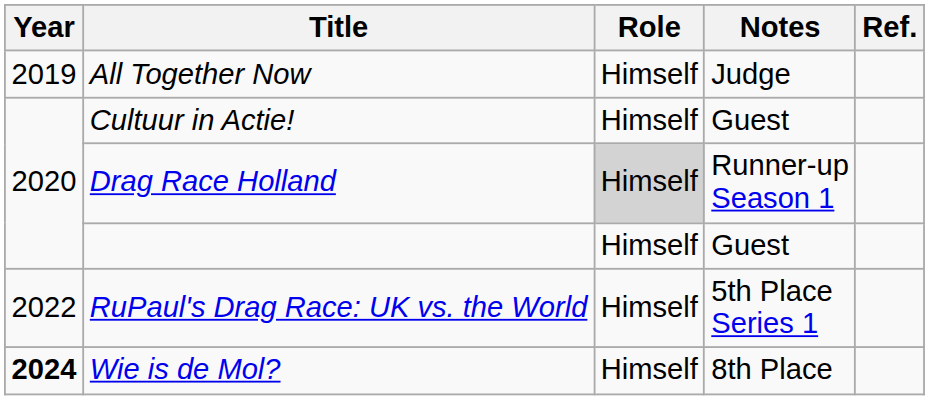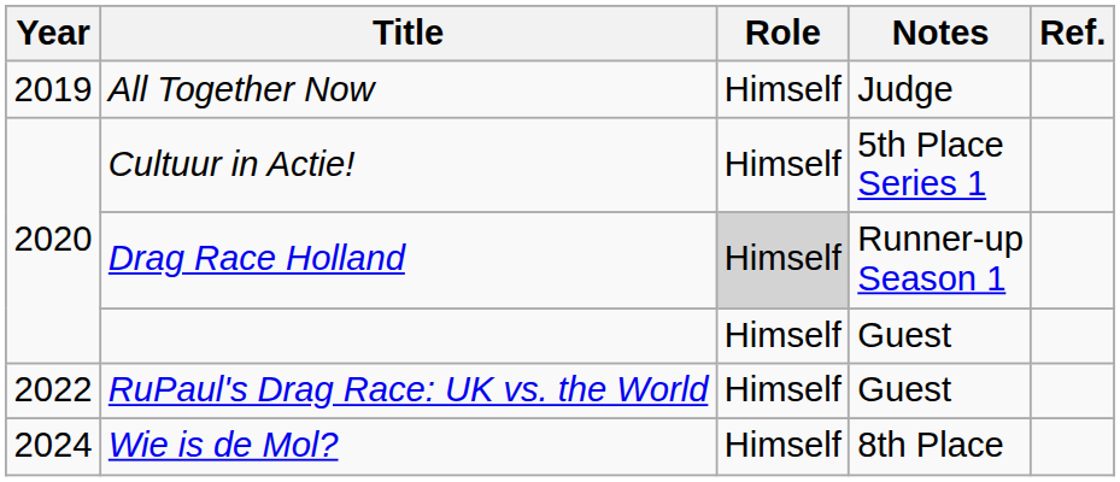Cultuur in Actie! | Notes: Guest -> 5th Place Series 1
RuPaul's Drag Race: UK vs. the World | Notes: 5th Place Series 1 -> Guest
Wie is de Mol? | Year: bold -> normal
